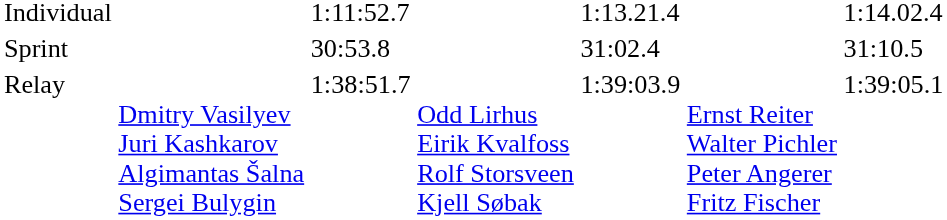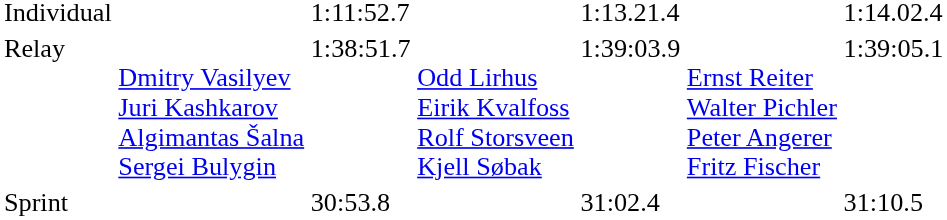rows swapped: Sprint <-> Relay
